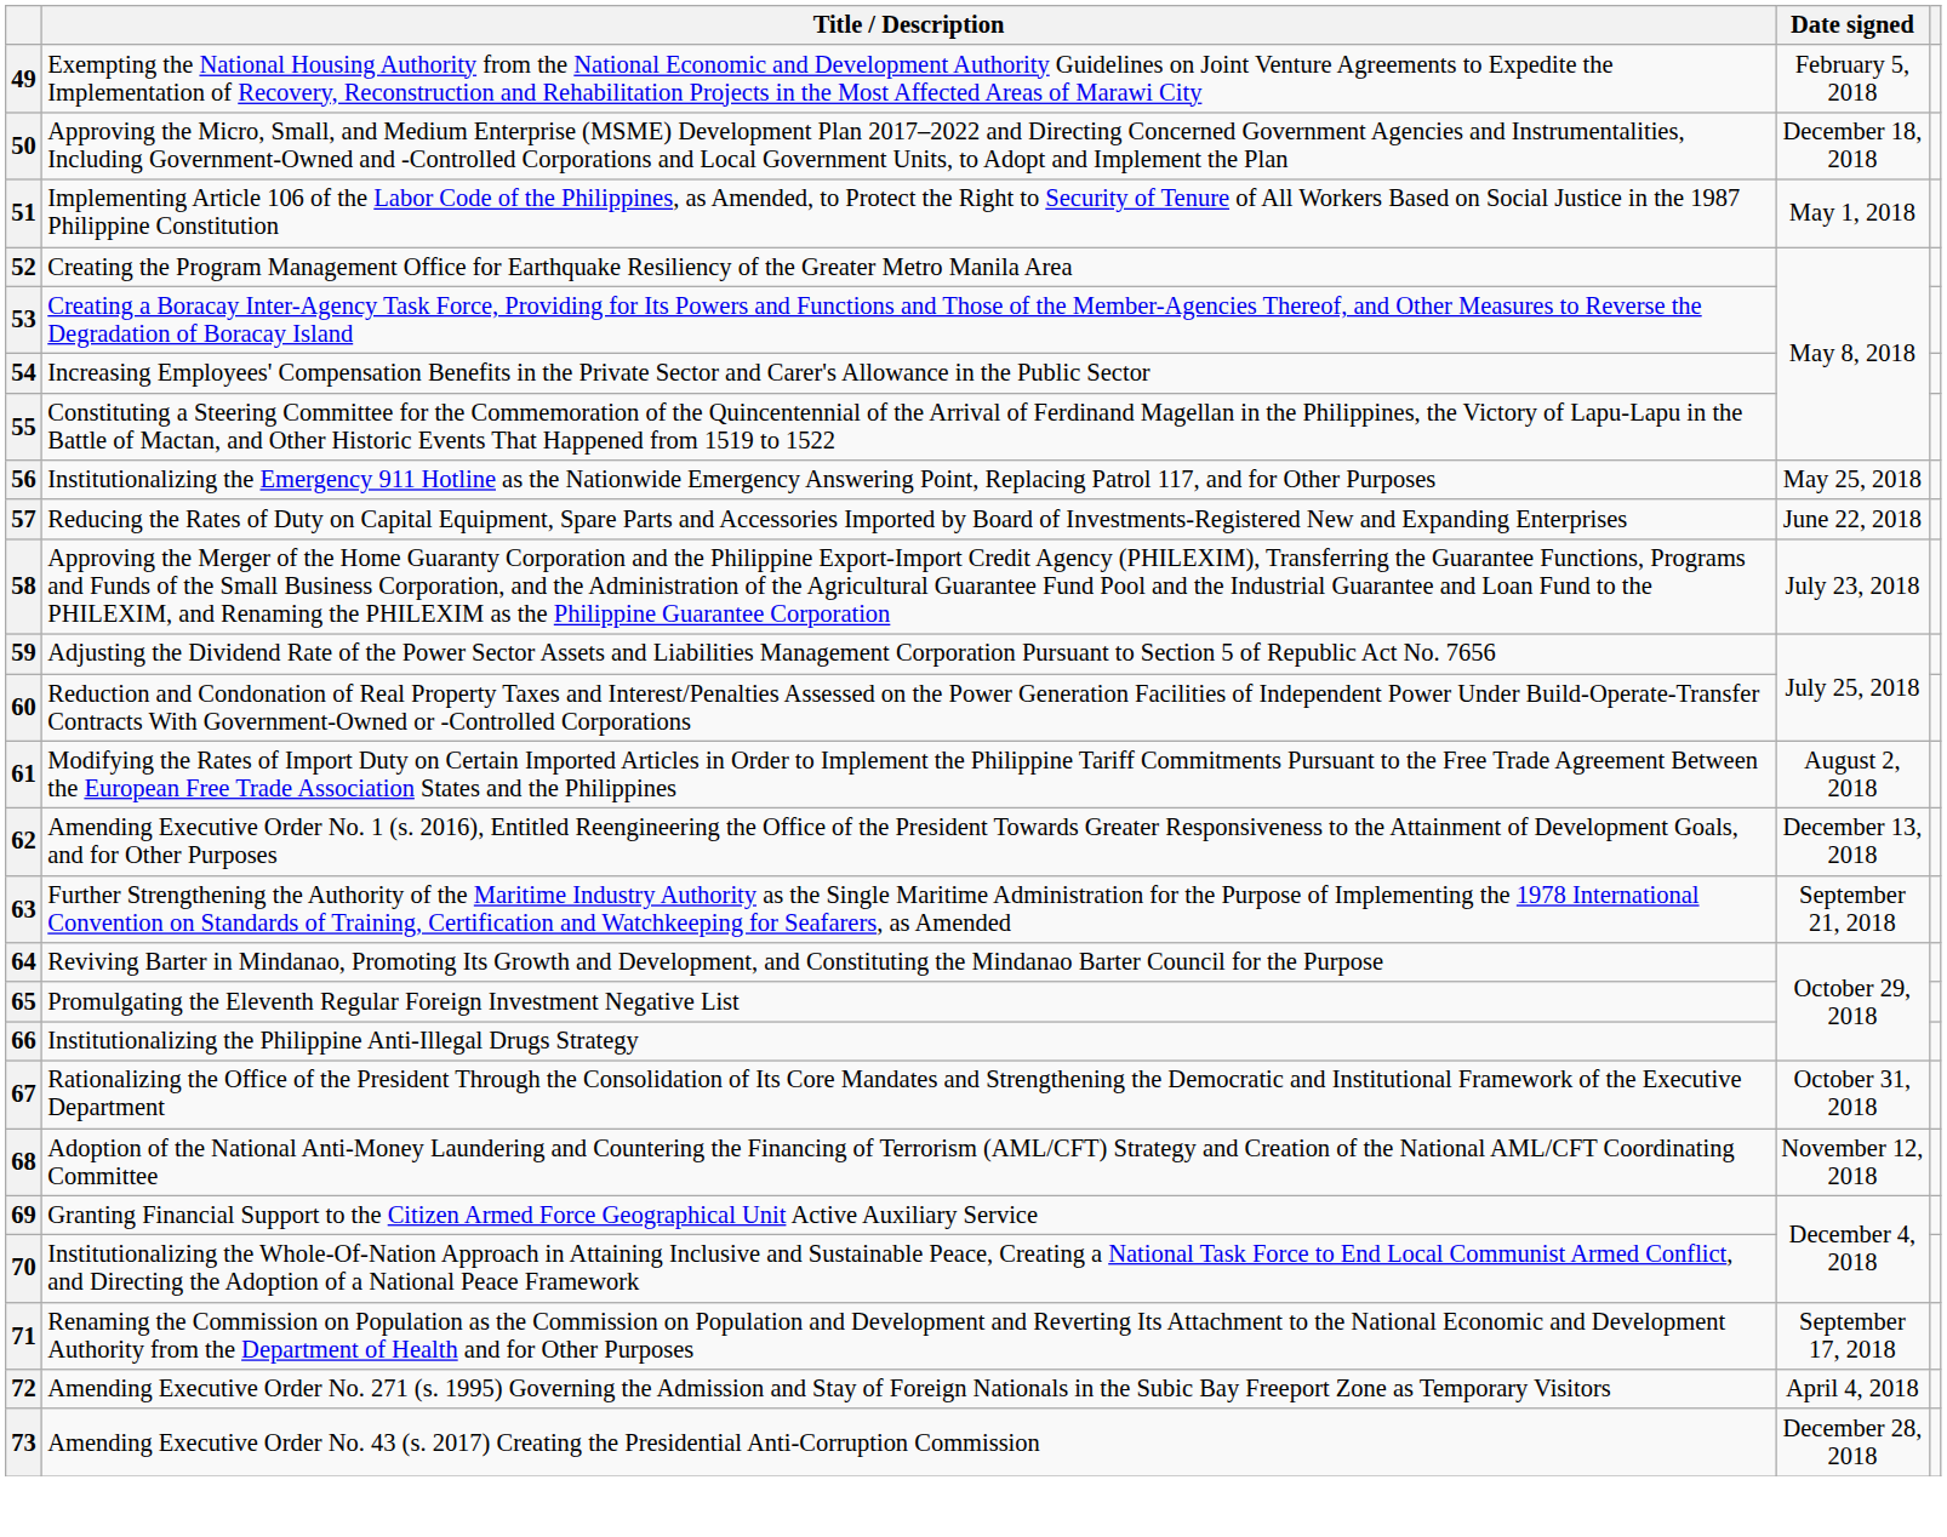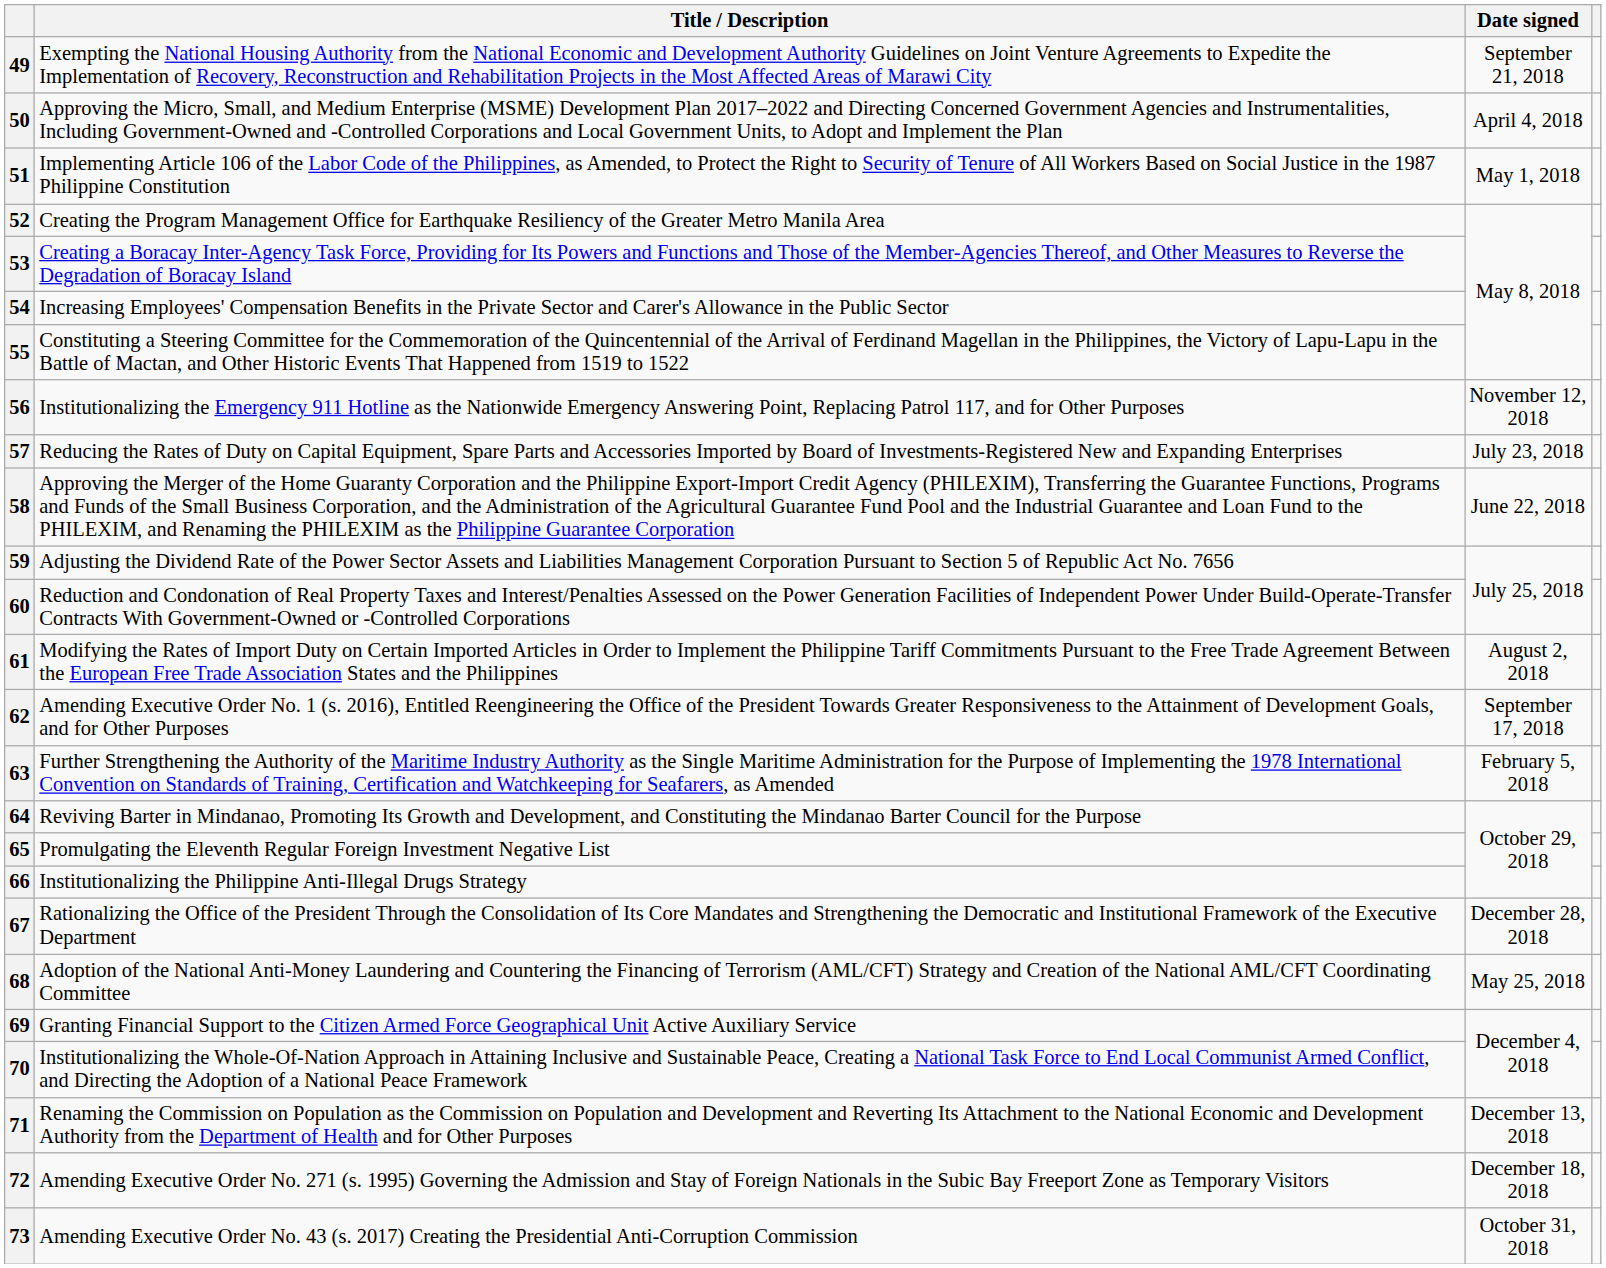49 | Date signed: February 5, 2018 -> September 21, 2018
50 | Date signed: December 18, 2018 -> April 4, 2018
56 | Date signed: May 25, 2018 -> November 12, 2018
57 | Date signed: June 22, 2018 -> July 23, 2018
58 | Date signed: July 23, 2018 -> June 22, 2018
62 | Date signed: December 13, 2018 -> September 17, 2018
63 | Date signed: September 21, 2018 -> February 5, 2018
67 | Date signed: October 31, 2018 -> December 28, 2018
68 | Date signed: November 12, 2018 -> May 25, 2018
71 | Date signed: September 17, 2018 -> December 13, 2018
72 | Date signed: April 4, 2018 -> December 18, 2018
73 | Date signed: December 28, 2018 -> October 31, 2018
